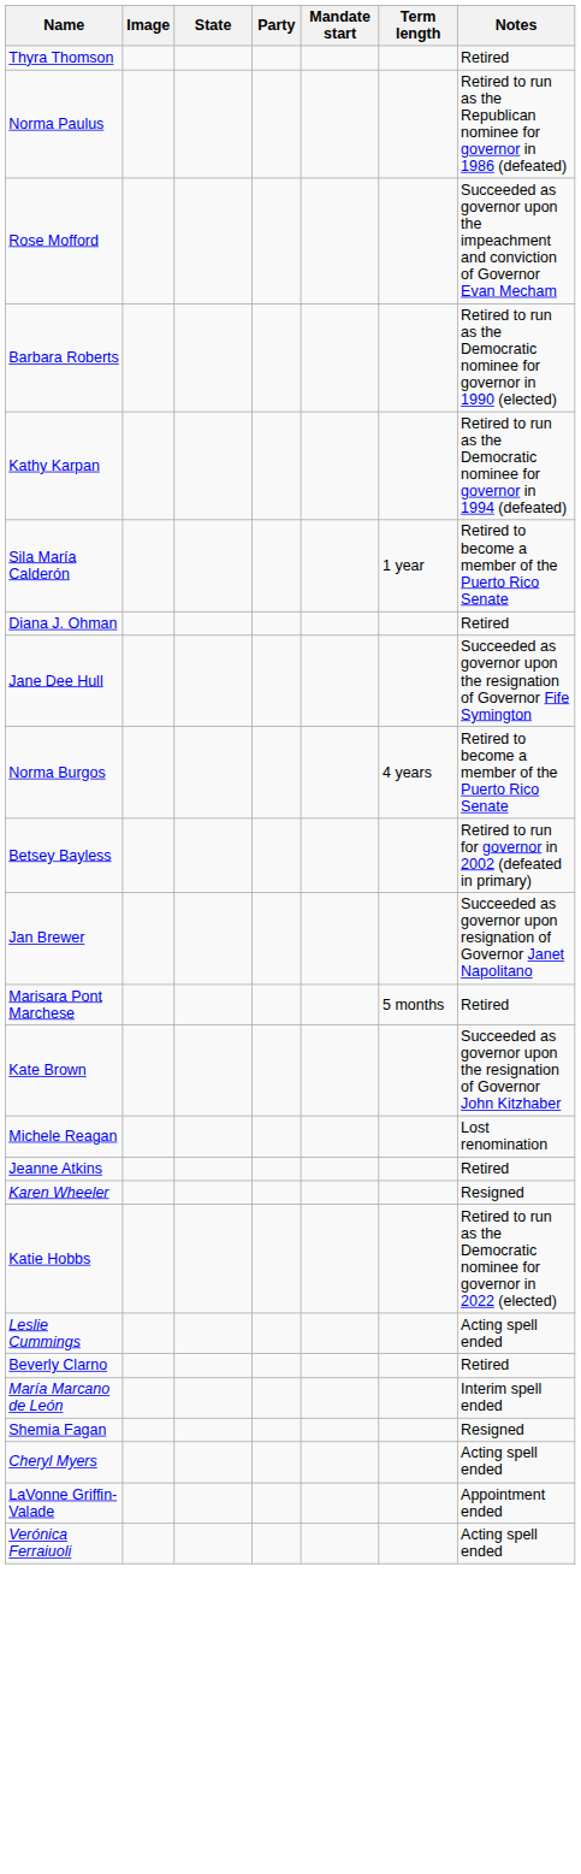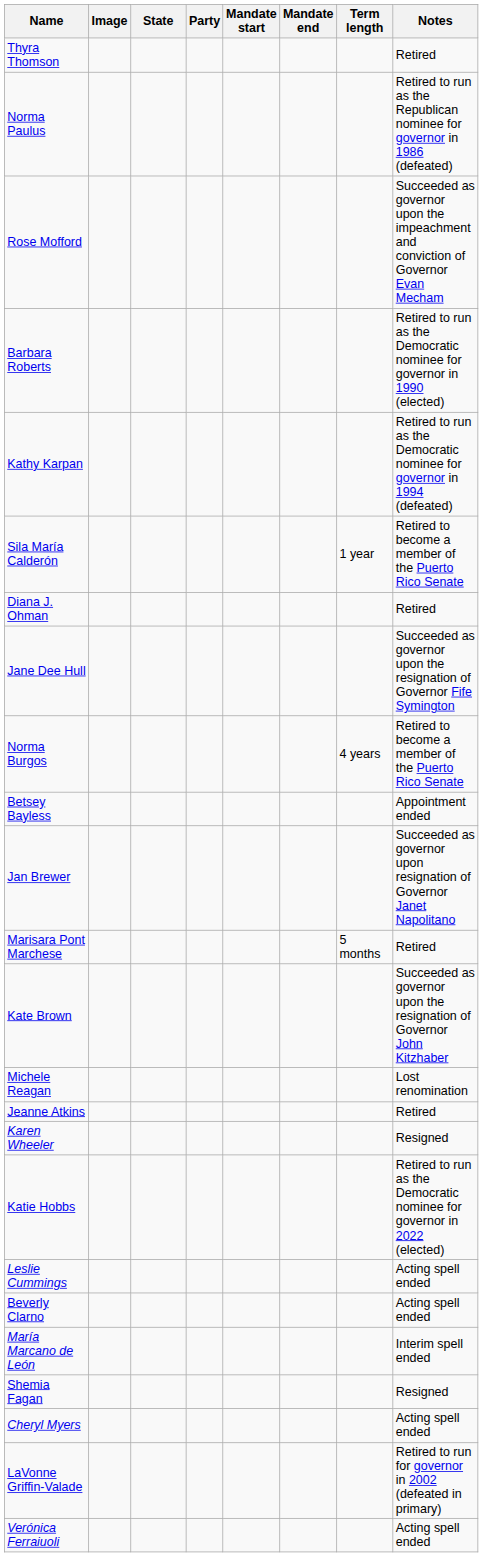+ column: Mandate end
Betsey Bayless | Notes: Retired to run for governor in 2002 (defeated in primary) -> Appointment ended
Beverly Clarno | Notes: Retired -> Acting spell ended
LaVonne Griffin-Valade | Notes: Appointment ended -> Retired to run for governor in 2002 (defeated in primary)
